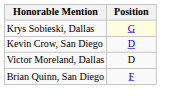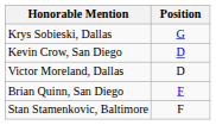Krys Sobieski, Dallas | Position: lightyellow background -> no background
+ row: Stan Stamenkovic, Baltimore | F
